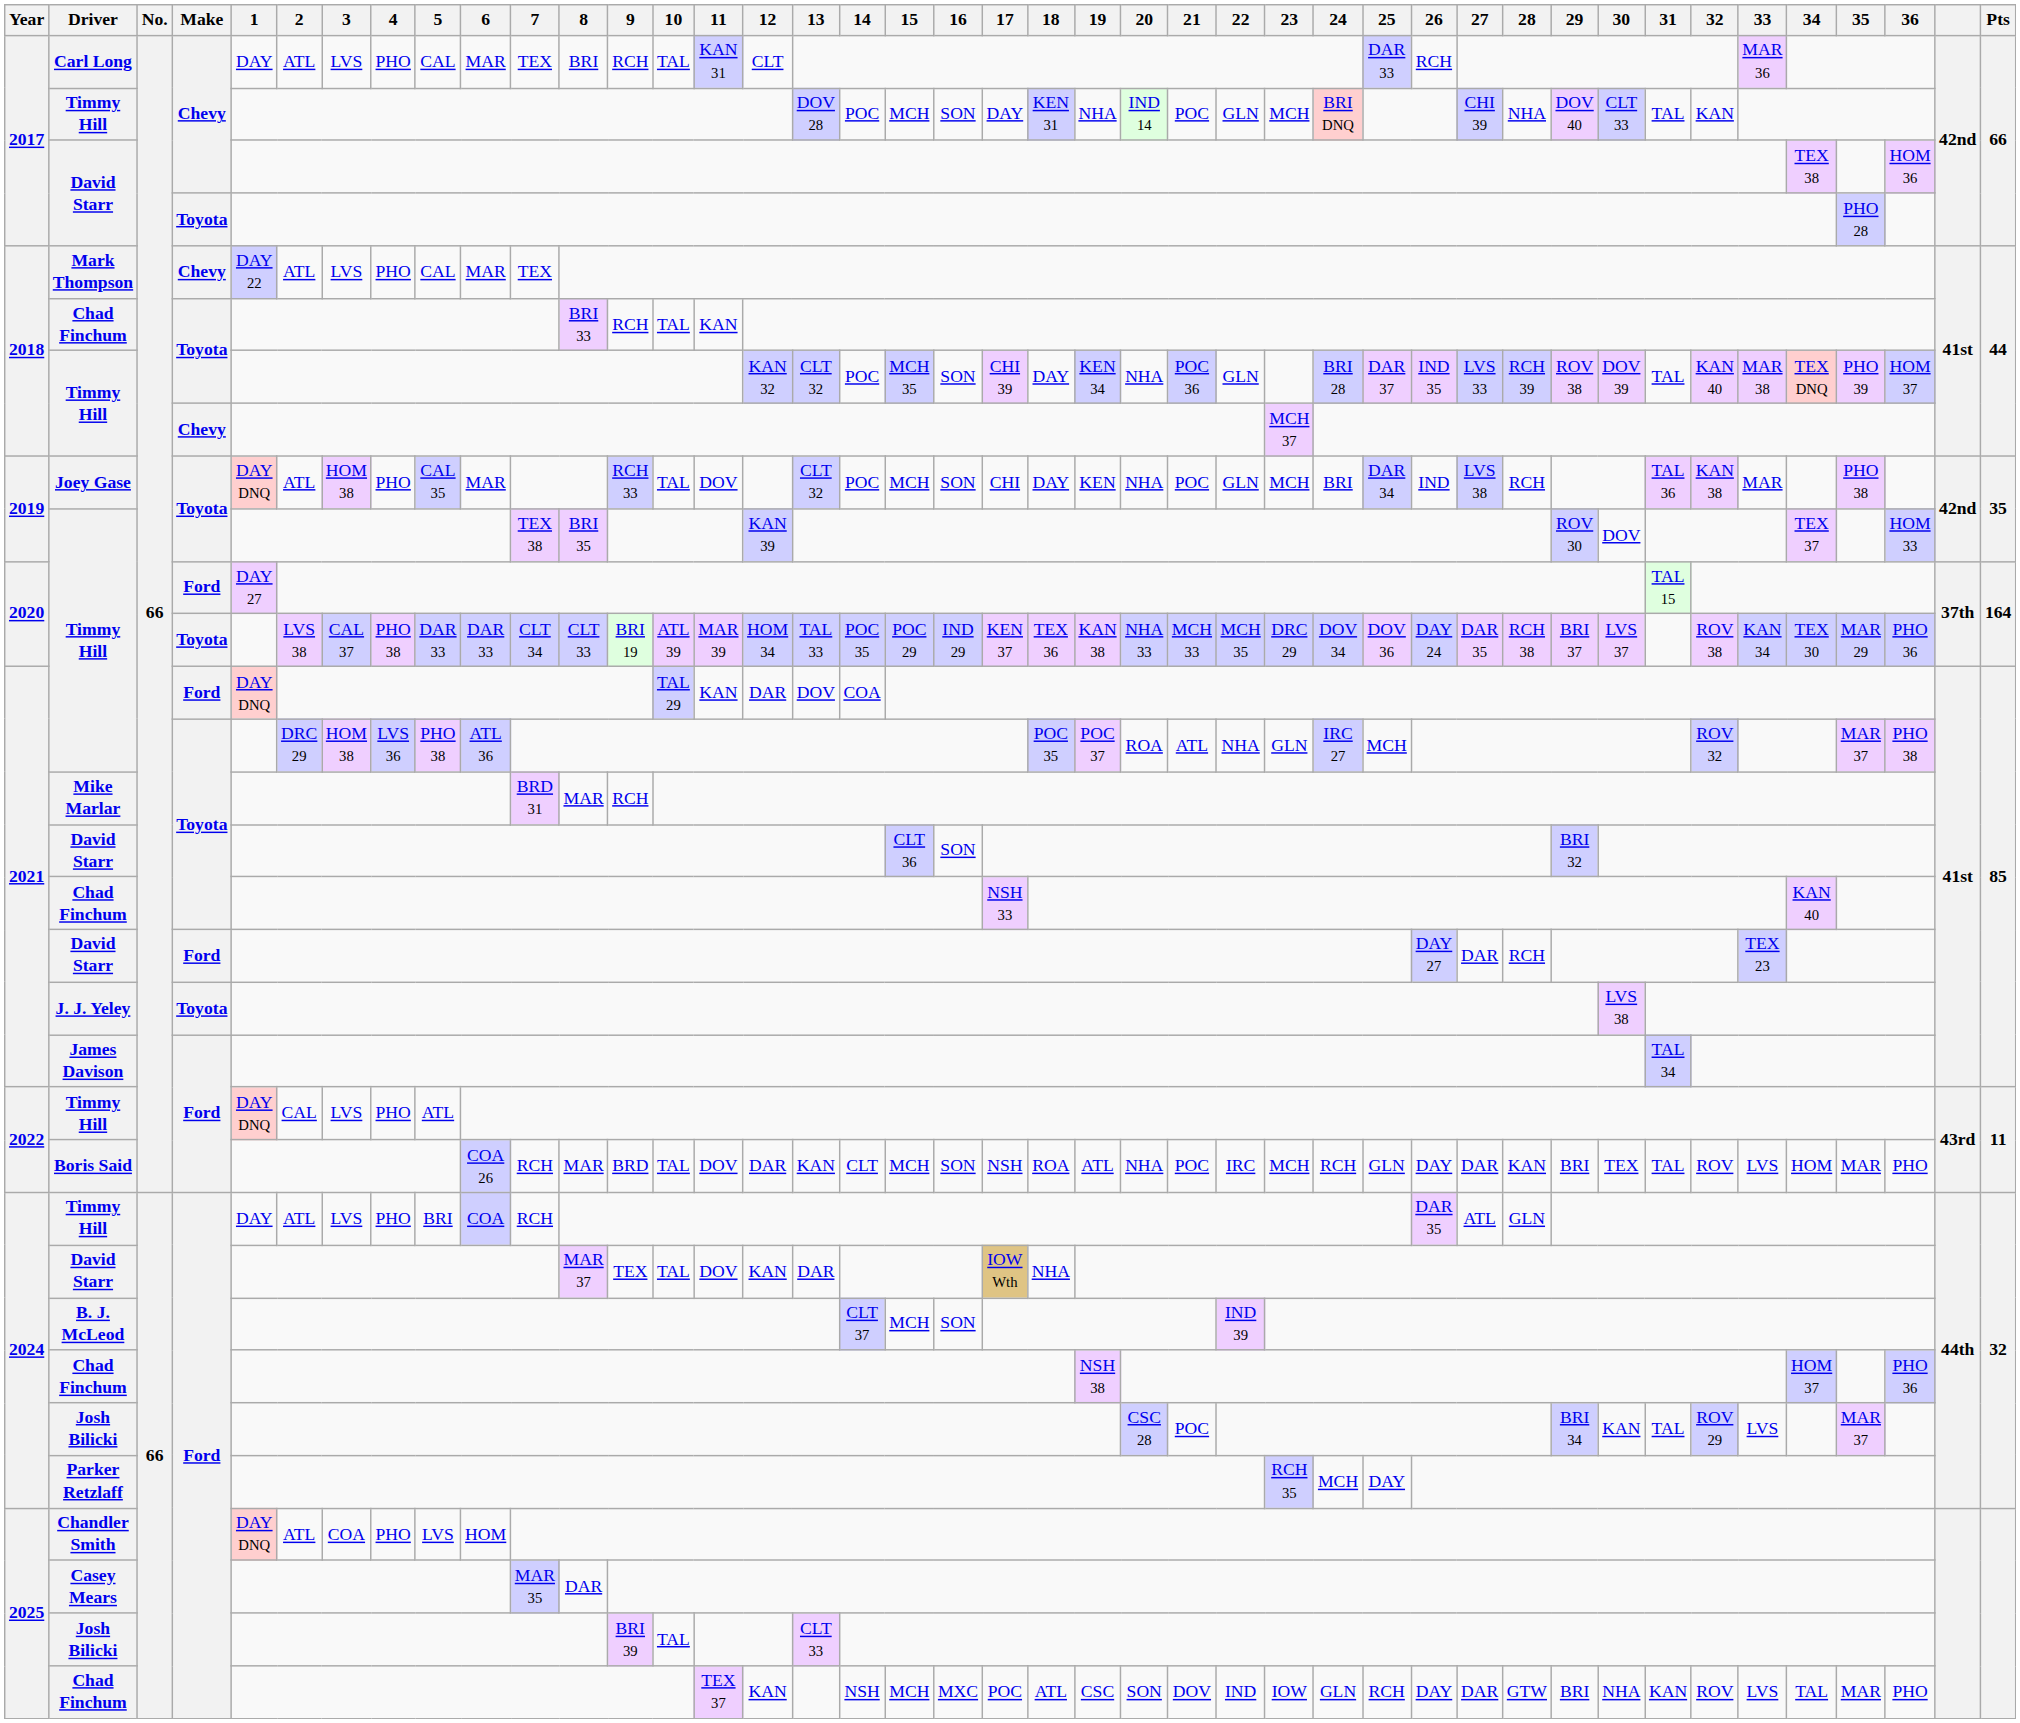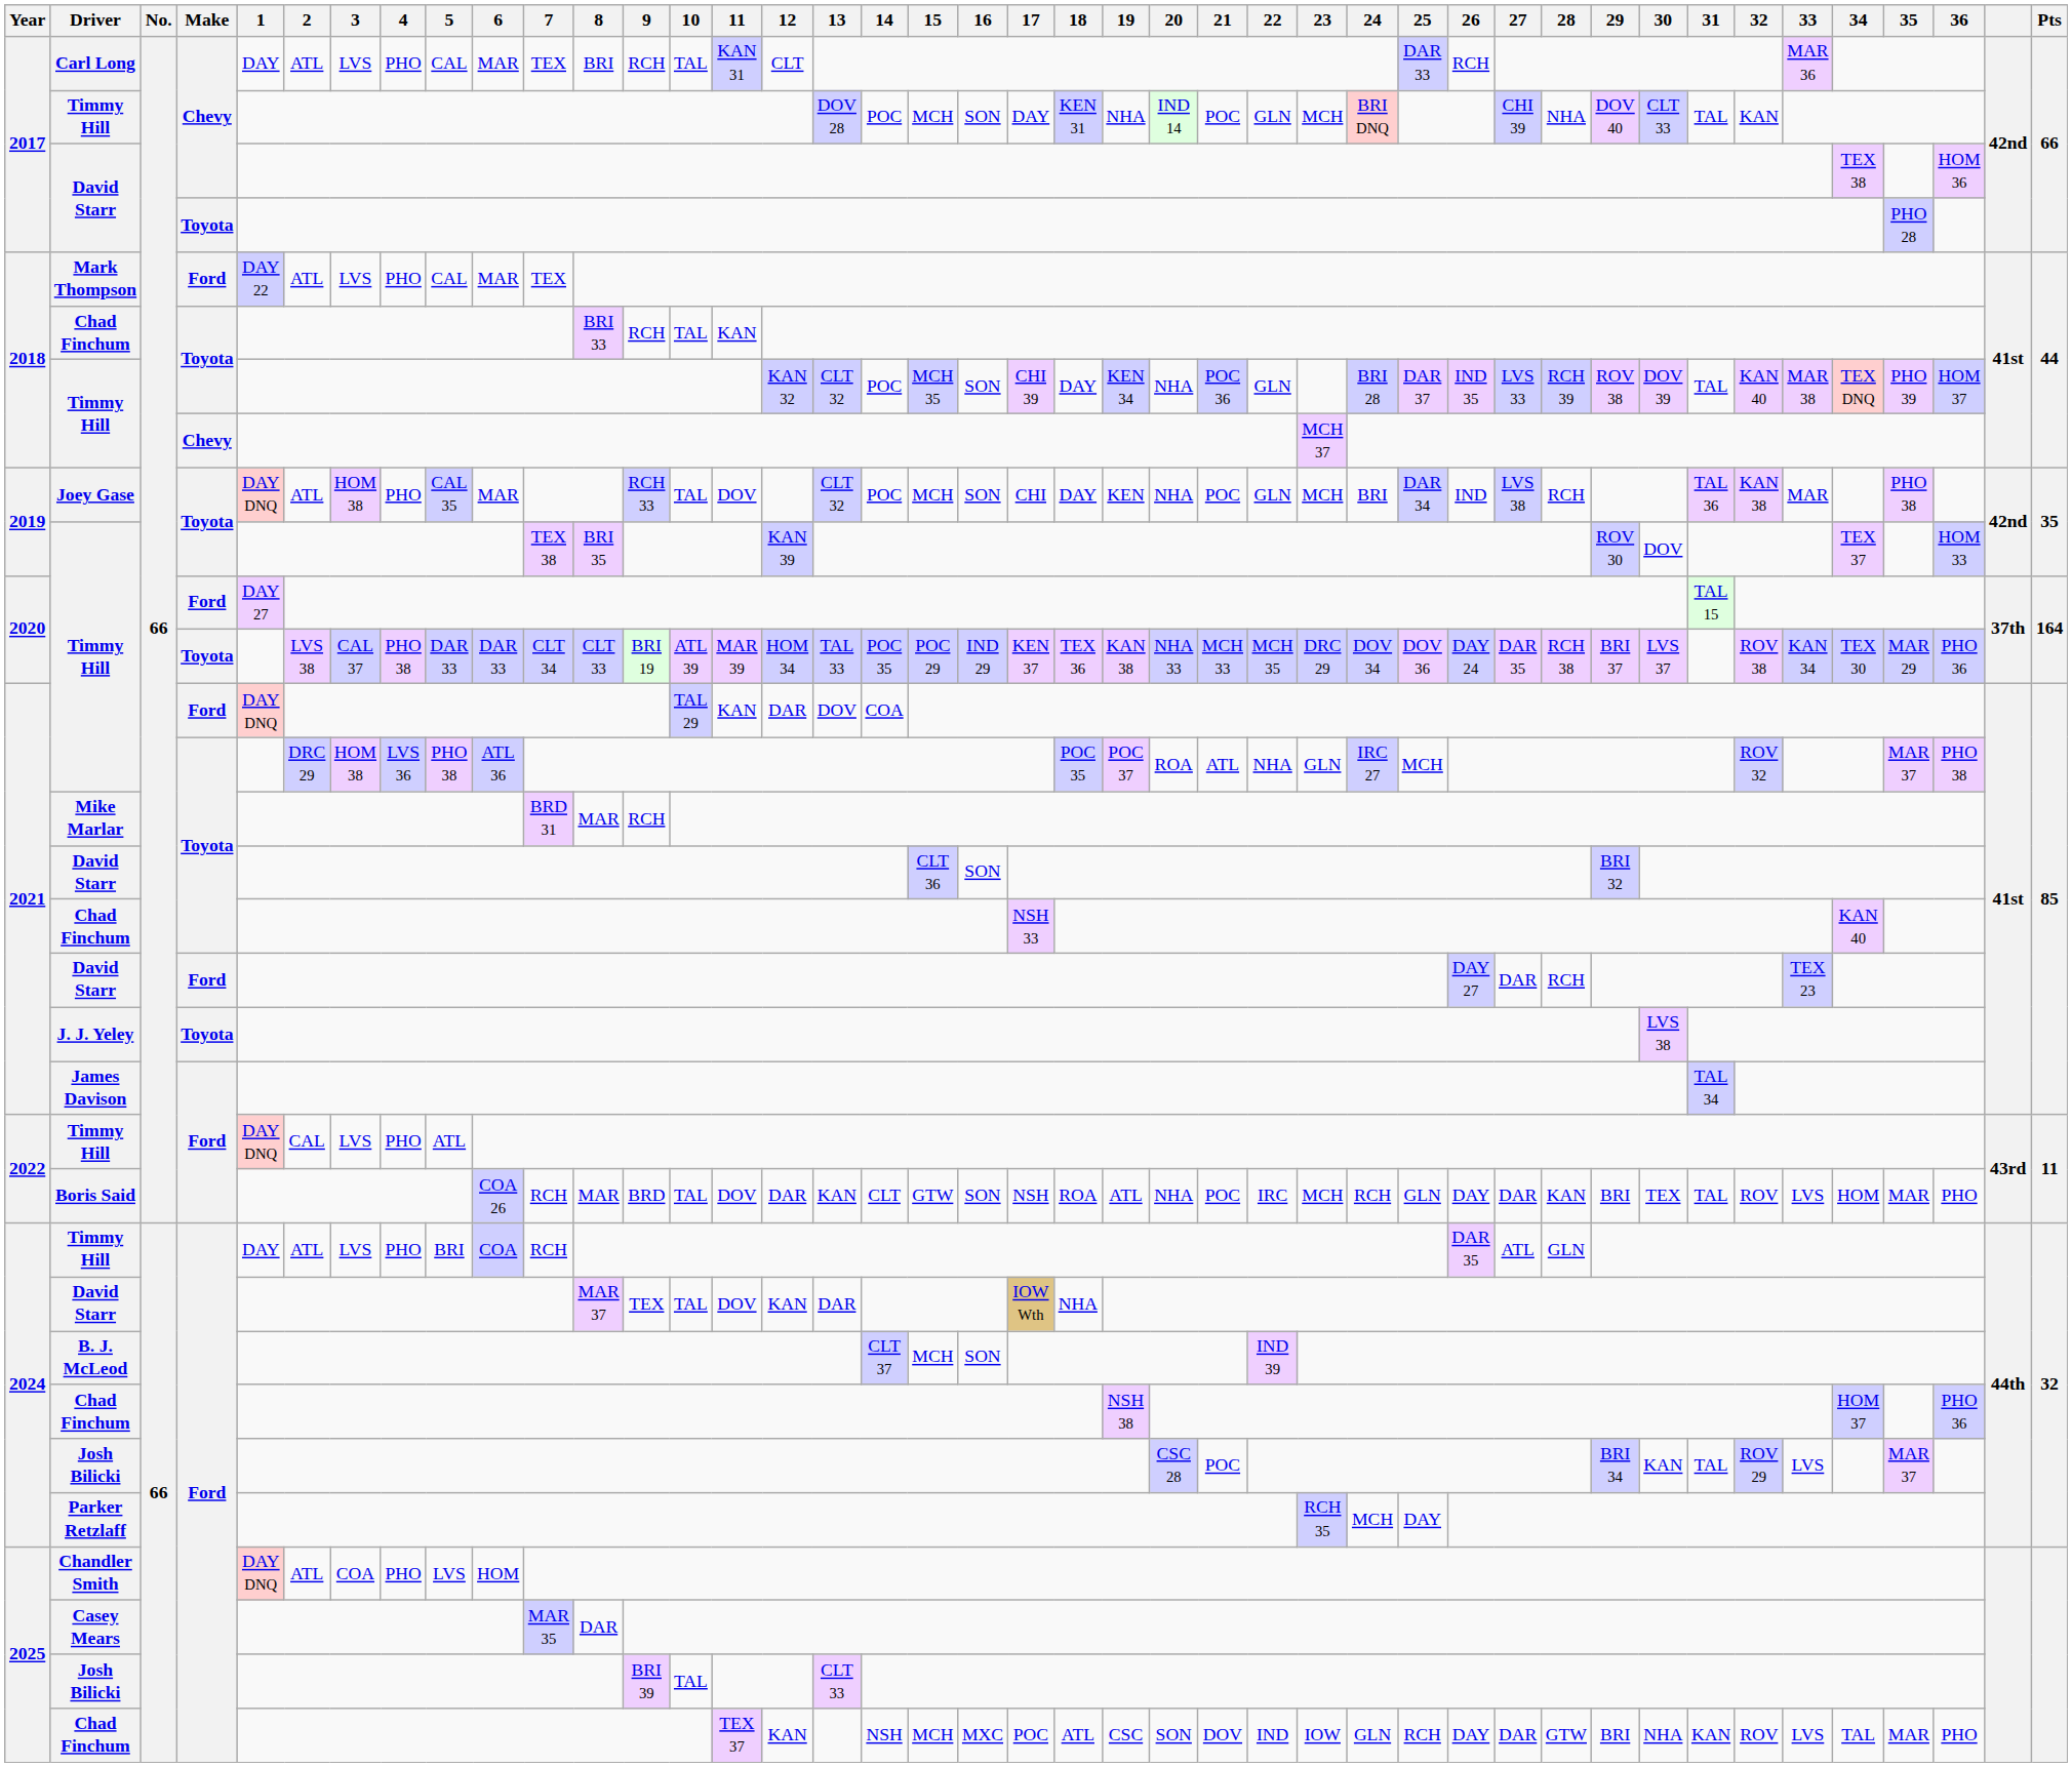Mark Thompson | Make: Chevy -> Ford
Boris Said | 15: MCH -> GTW
